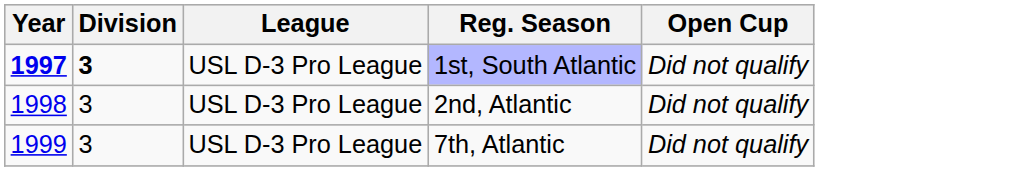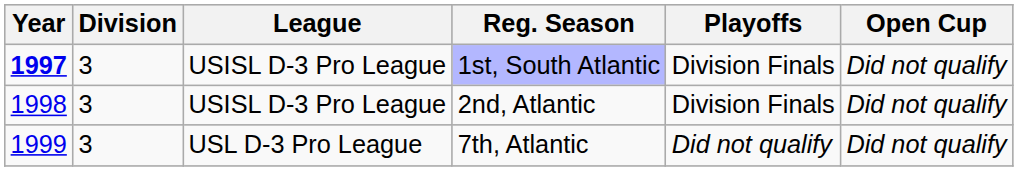+ column: Playoffs | Division Finals | Division Finals | Did not qualify
1st, South Atlantic | Division: bold -> normal
1st, South Atlantic | League: USL D-3 Pro League -> USISL D-3 Pro League
2nd, Atlantic | League: USL D-3 Pro League -> USISL D-3 Pro League
